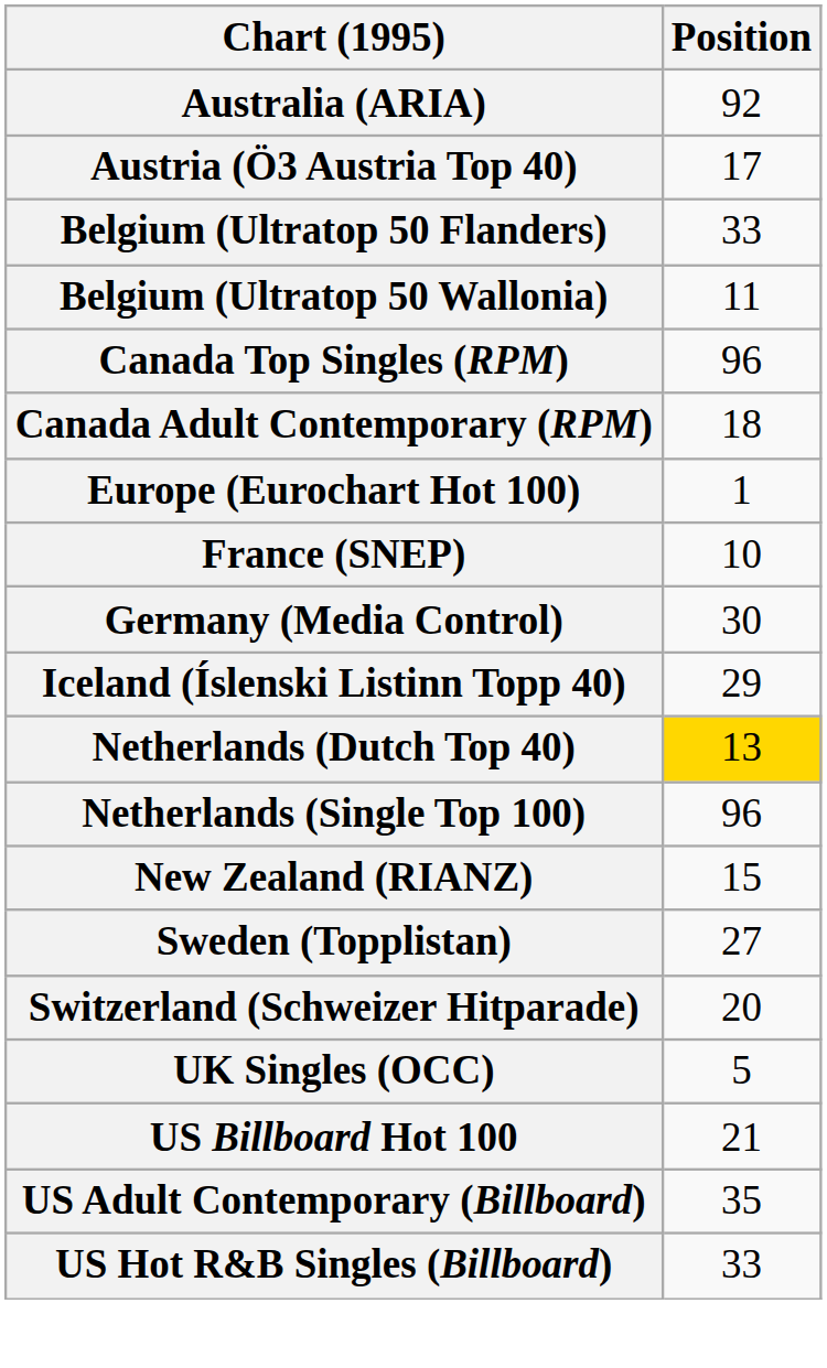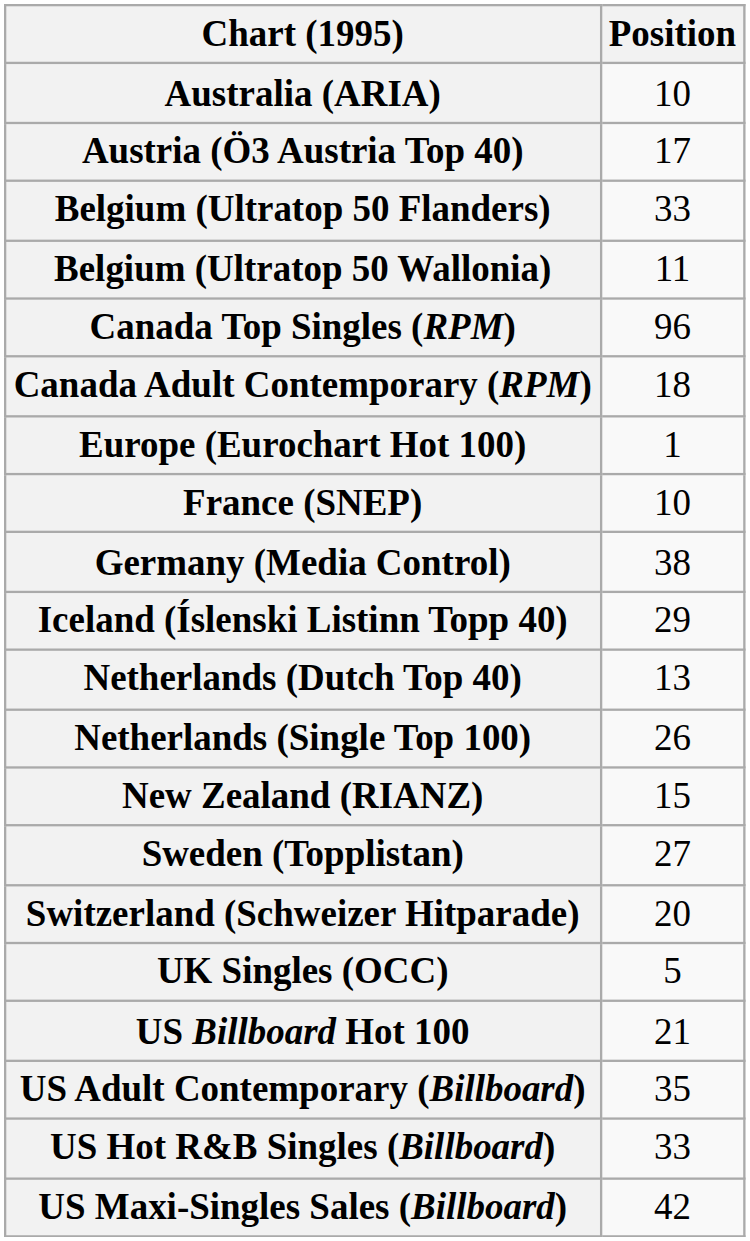Australia (ARIA) | Position: 92 -> 10
Germany (Media Control) | Position: 30 -> 38
Netherlands (Dutch Top 40) | Position: gold background -> no background
Netherlands (Single Top 100) | Position: 96 -> 26
+ row: US Maxi-Singles Sales (Billboard) | 42
